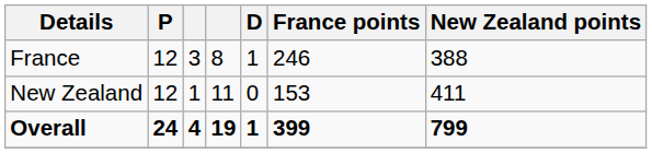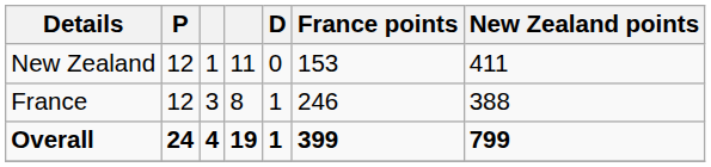rows swapped: France <-> New Zealand
